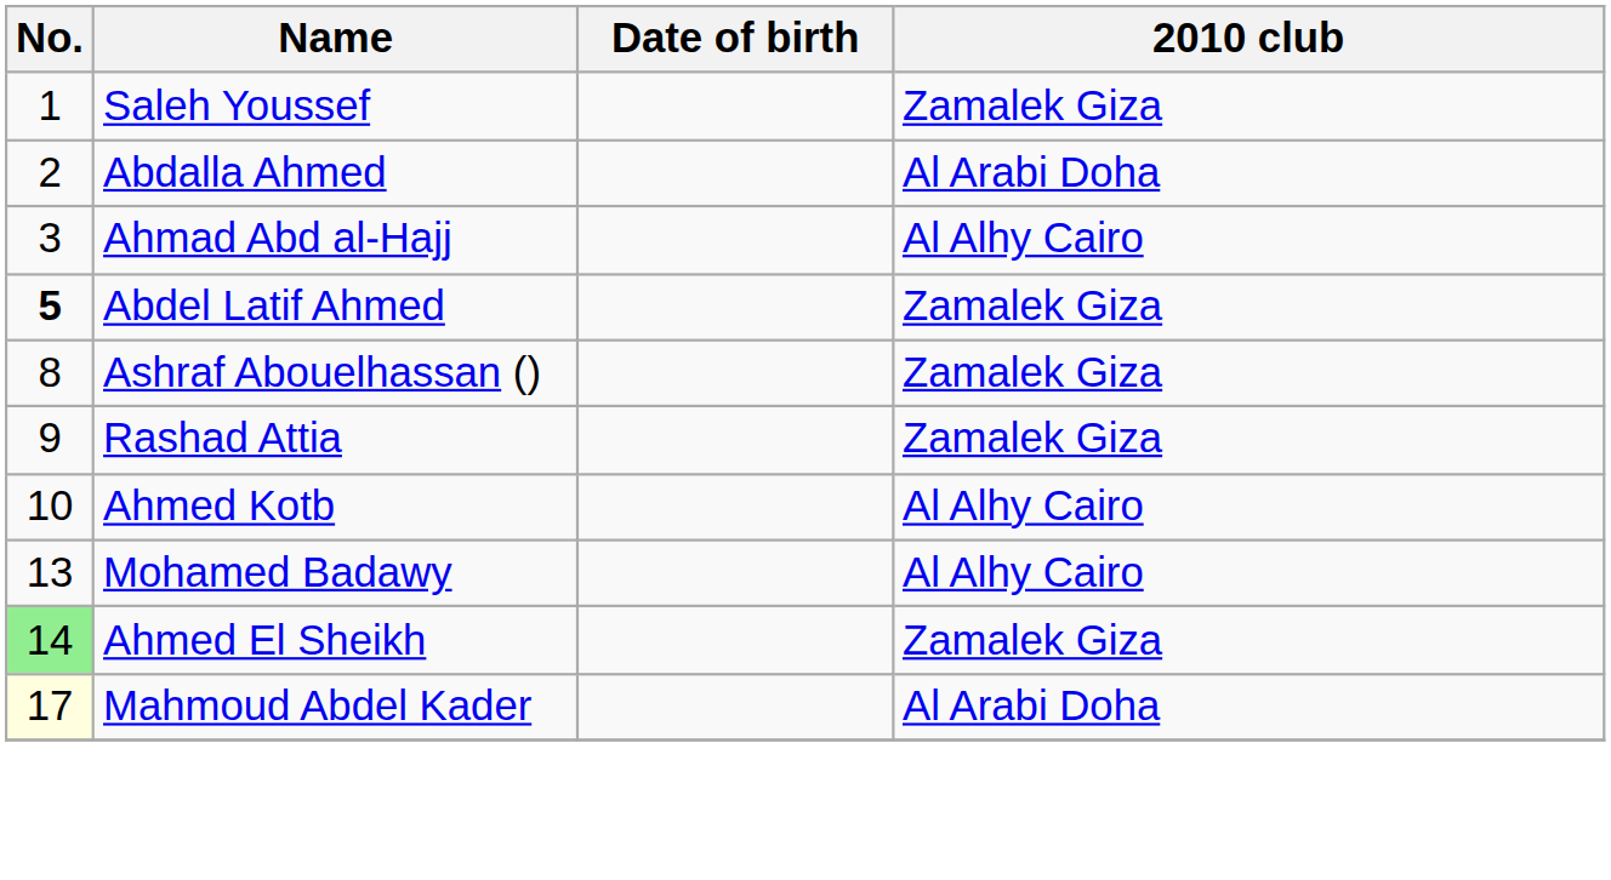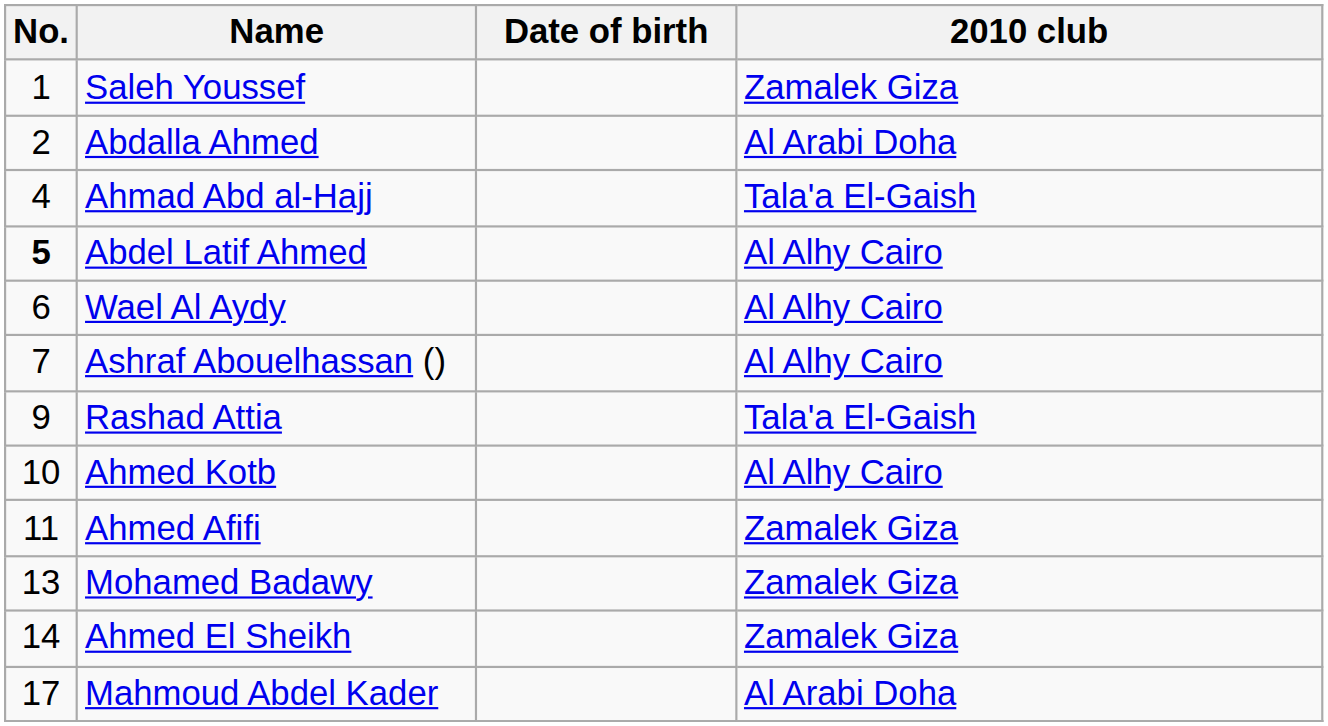Ahmad Abd al-Hajj | No.: 3 -> 4
Ahmad Abd al-Hajj | 2010 club: Al Alhy Cairo -> Tala'a El-Gaish
Abdel Latif Ahmed | 2010 club: Zamalek Giza -> Al Alhy Cairo
+ row: 6 | Wael Al Aydy | Al Alhy Cairo
Ashraf Abouelhassan () | No.: 8 -> 7
Ashraf Abouelhassan () | 2010 club: Zamalek Giza -> Al Alhy Cairo
Rashad Attia | 2010 club: Zamalek Giza -> Tala'a El-Gaish
+ row: 11 | Ahmed Afifi | Zamalek Giza
Mohamed Badawy | 2010 club: Al Alhy Cairo -> Zamalek Giza
Ahmed El Sheikh | No.: lightgreen background -> no background
Mahmoud Abdel Kader | No.: lightyellow background -> no background
